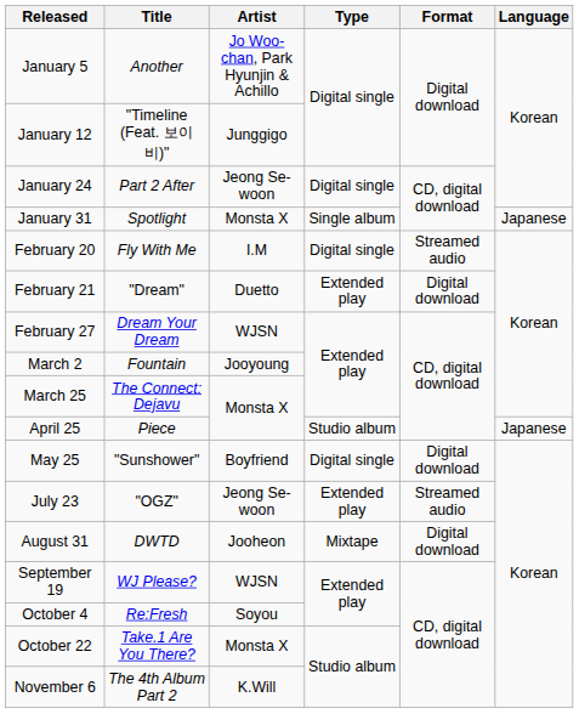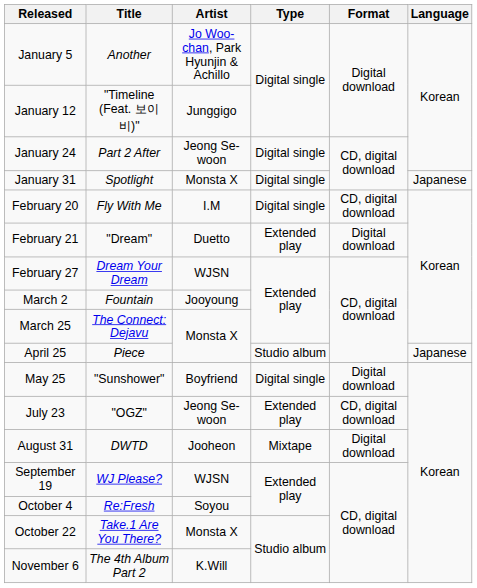January 31 | Type: Single album -> Digital single
February 20 | Format: Streamed audio -> CD, digital download
July 23 | Format: Streamed audio -> CD, digital download
